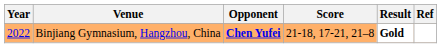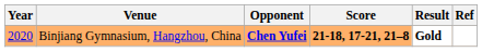Binjiang Gymnasium, Hangzhou, China | Year: 2022 -> 2020
Binjiang Gymnasium, Hangzhou, China | Score: normal -> bold
